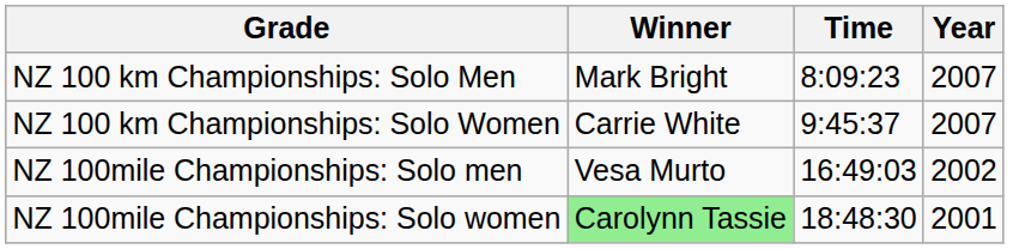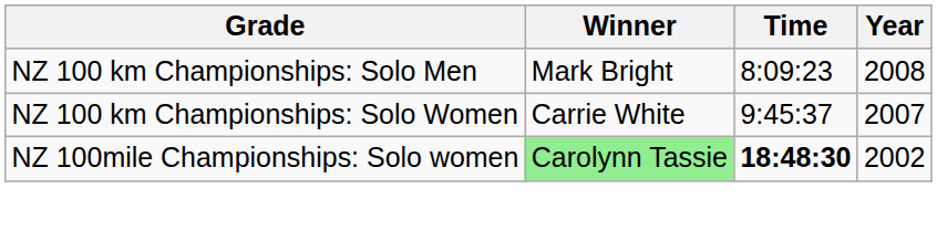NZ 100 km Championships: Solo Men | Year: 2007 -> 2008
- row: NZ 100mile Championships: Solo men | Vesa Murto | 16:49:03 | 2002
NZ 100mile Championships: Solo women | Time: normal -> bold
NZ 100mile Championships: Solo women | Year: 2001 -> 2002
